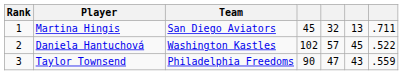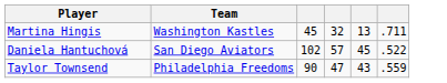- column: Rank | 1 | 2 | 3
Martina Hingis | Team: San Diego Aviators -> Washington Kastles
Daniela Hantuchová | Team: Washington Kastles -> San Diego Aviators
